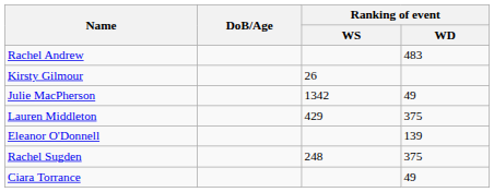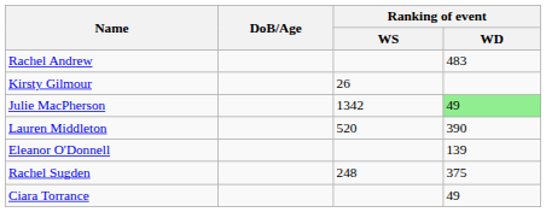Julie MacPherson | Ranking of event / WD: no background -> lightgreen background
Lauren Middleton | Ranking of event / WS: 429 -> 520
Lauren Middleton | Ranking of event / WD: 375 -> 390
